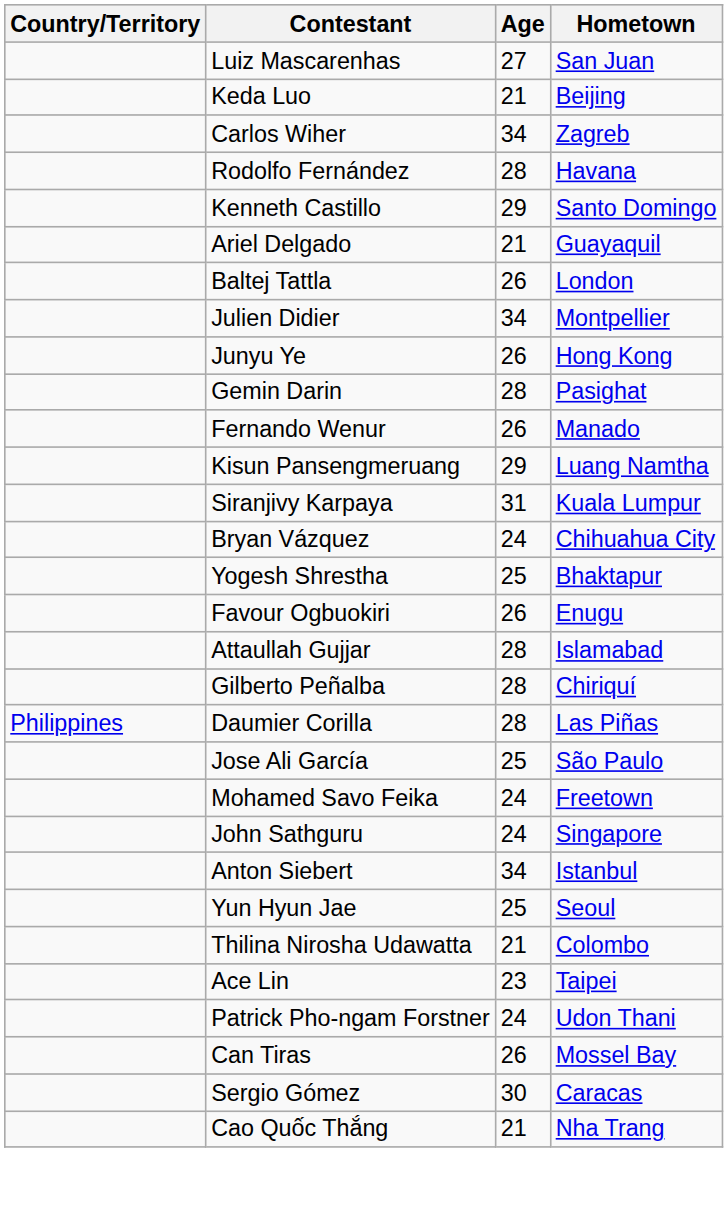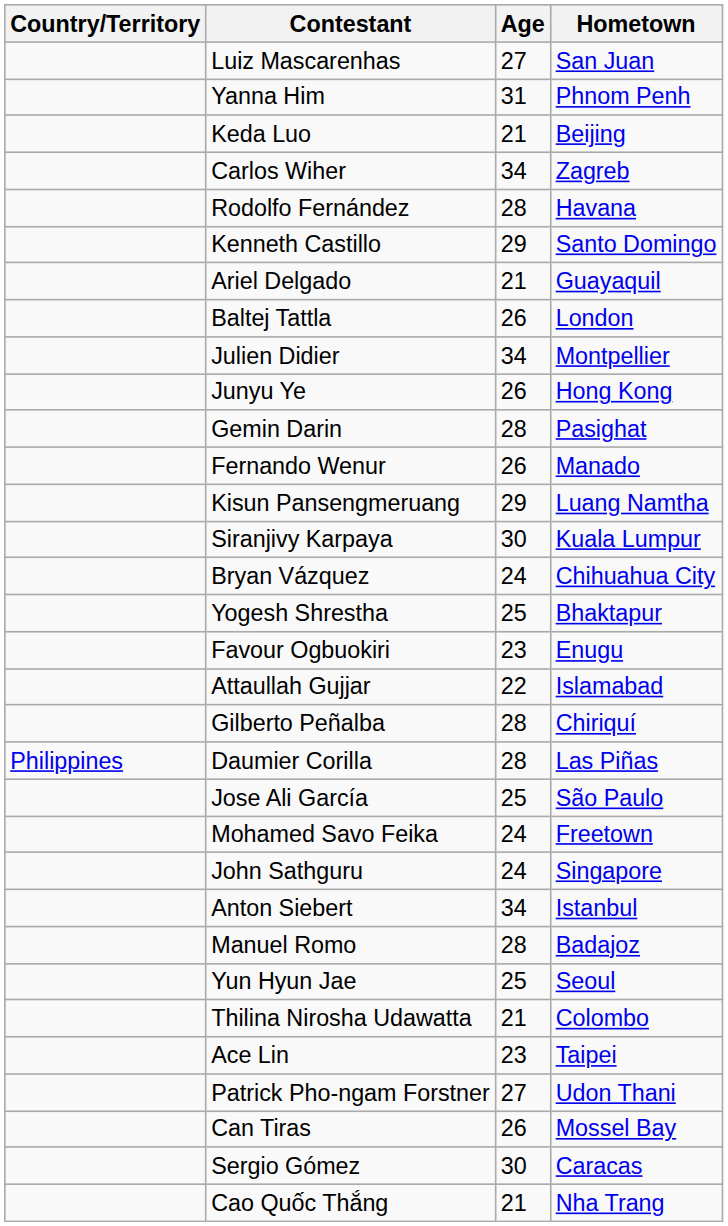+ row: Yanna Him | 31 | Phnom Penh
Siranjivy Karpaya | Age: 31 -> 30
Favour Ogbuokiri | Age: 26 -> 23
Attaullah Gujjar | Age: 28 -> 22
+ row: Manuel Romo | 28 | Badajoz
Patrick Pho-ngam Forstner | Age: 24 -> 27
